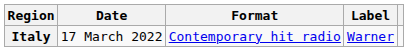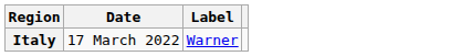- column: Format | Contemporary hit radio
